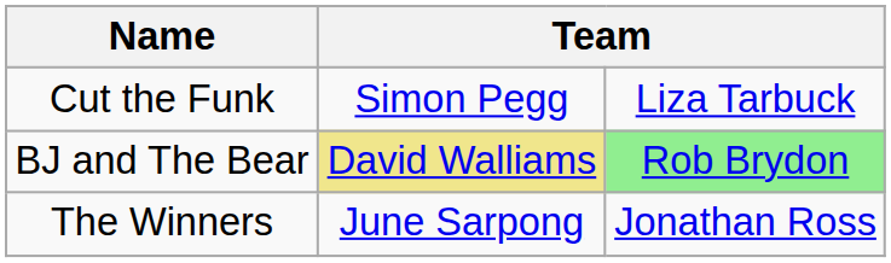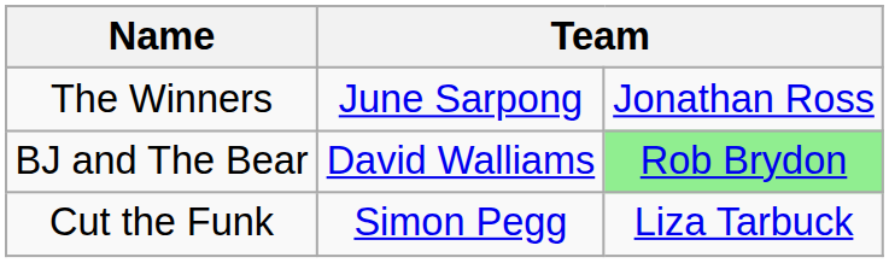rows swapped: Cut the Funk <-> The Winners
BJ and The Bear | column 2: khaki background -> no background
